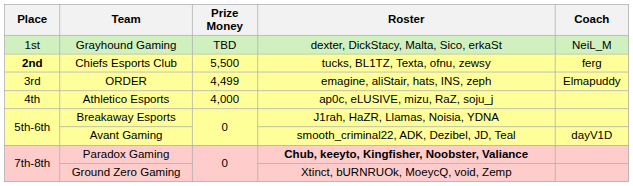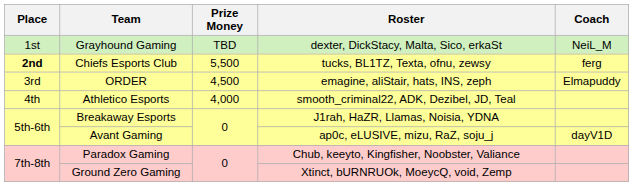ORDER | Prize Money: 4,499 -> 4,500
Athletico Esports | Roster: ap0c, eLUSIVE, mizu, RaZ, soju_j -> smooth_criminal22, ADK, Dezibel, JD, Teal
Avant Gaming | Roster: smooth_criminal22, ADK, Dezibel, JD, Teal -> ap0c, eLUSIVE, mizu, RaZ, soju_j
Paradox Gaming | Roster: bold -> normal
